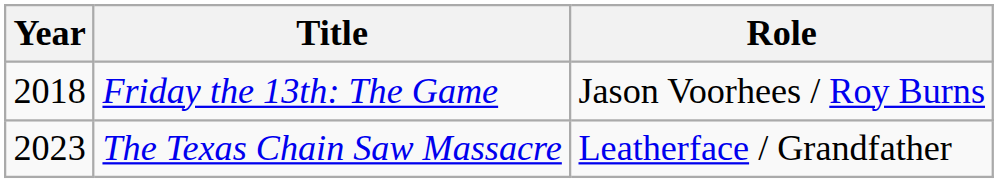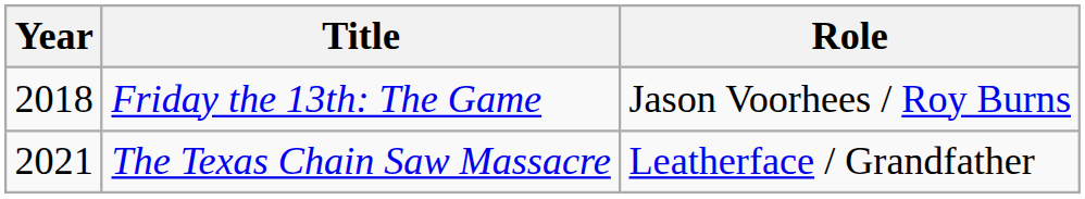The Texas Chain Saw Massacre | Year: 2023 -> 2021
